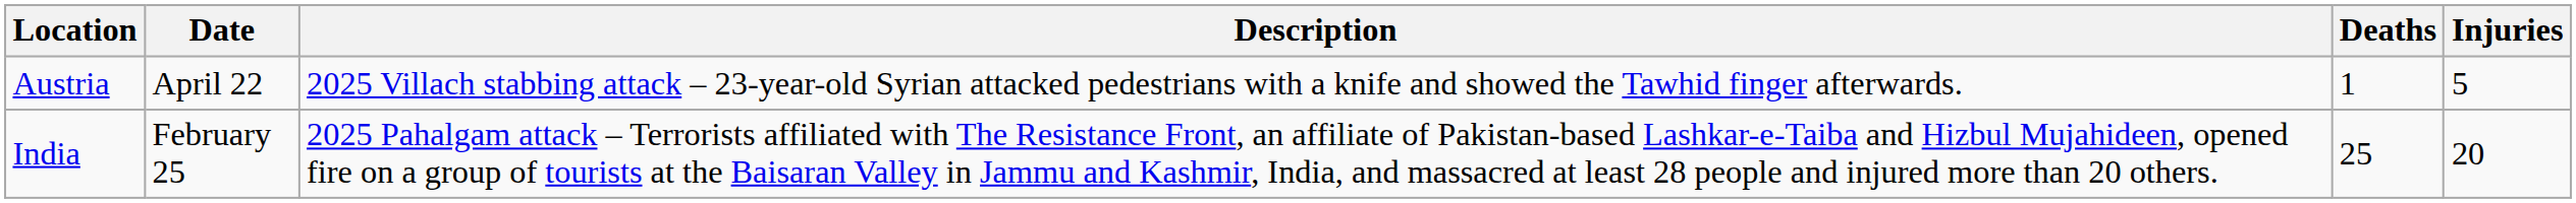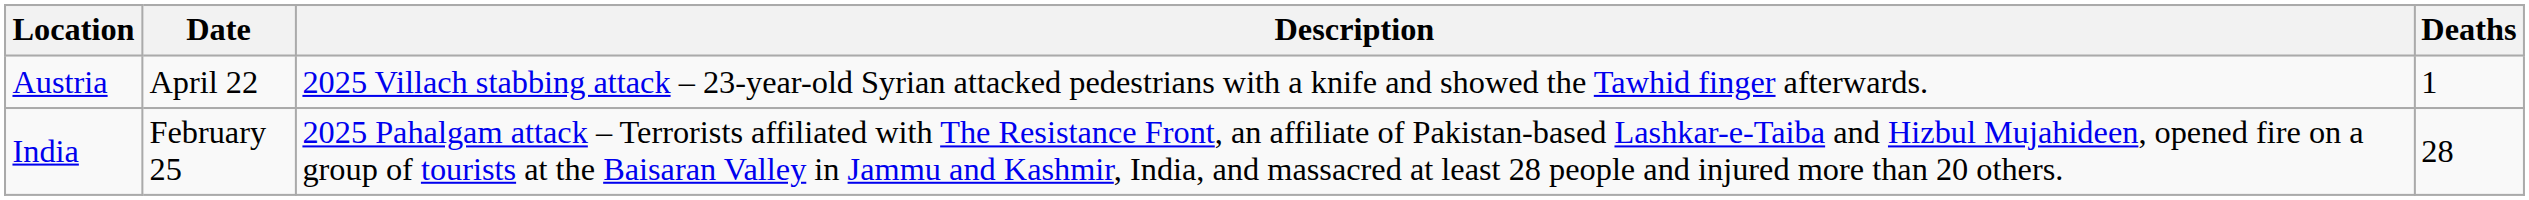- column: Injuries | 5 | 20
India | Deaths: 25 -> 28
